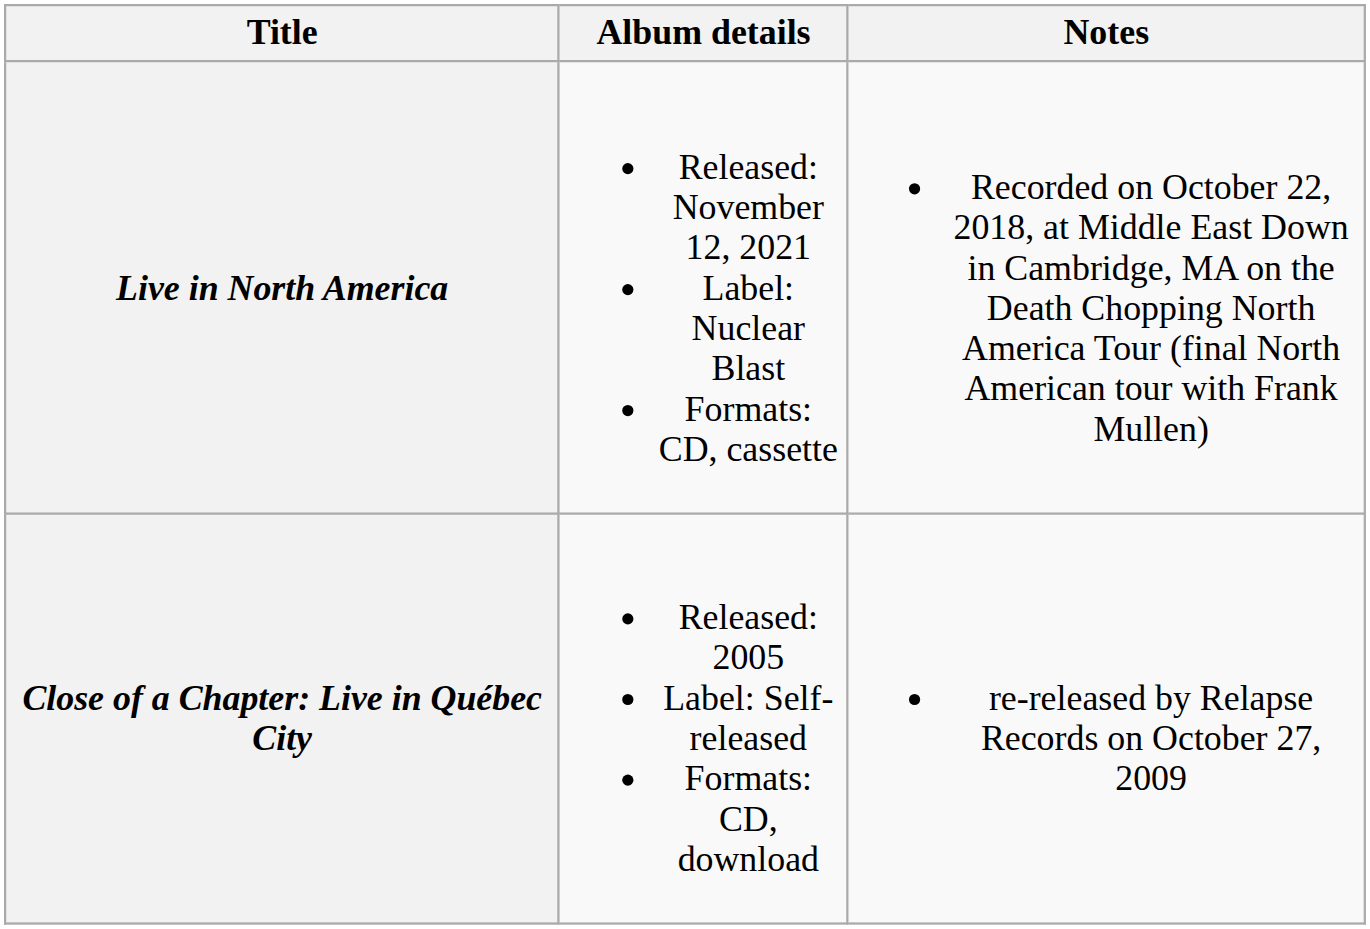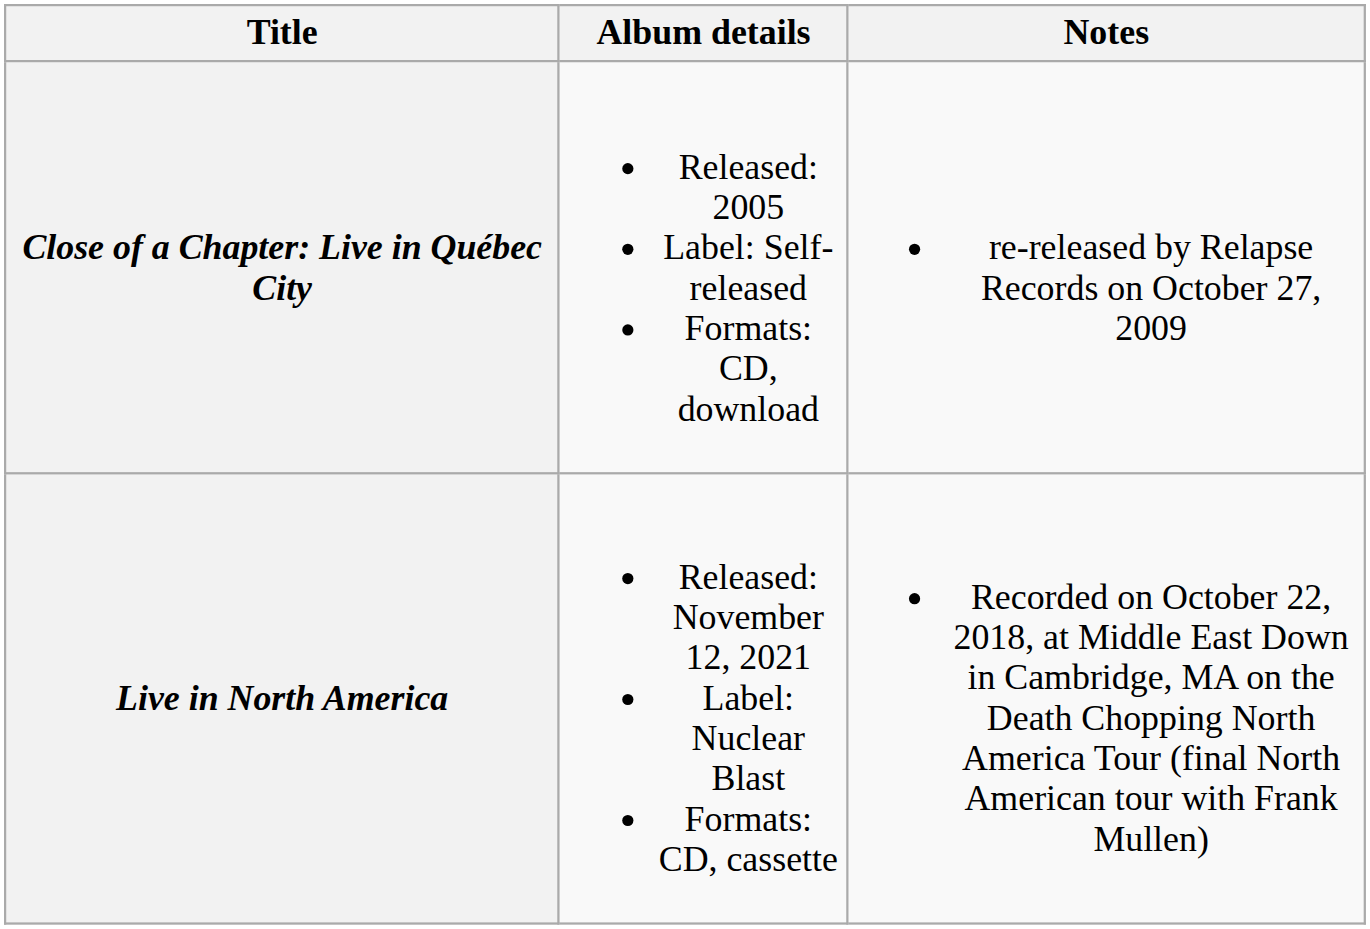rows swapped: Close of a Chapter: Live in Québec City <-> Live in North America
